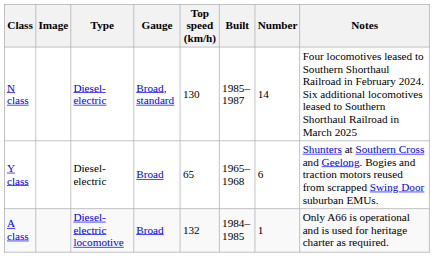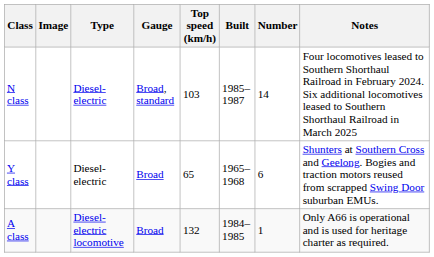N class | Top speed (km/h): 130 -> 103
